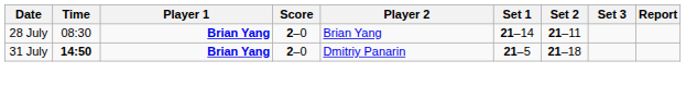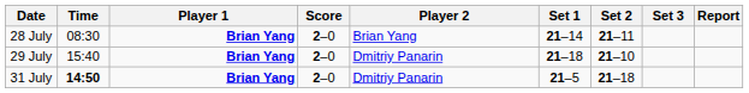+ row: 29 July | 15:40 | Brian Yang | 2–0 | Dmitriy Panarin | 21–18 | 21–10
